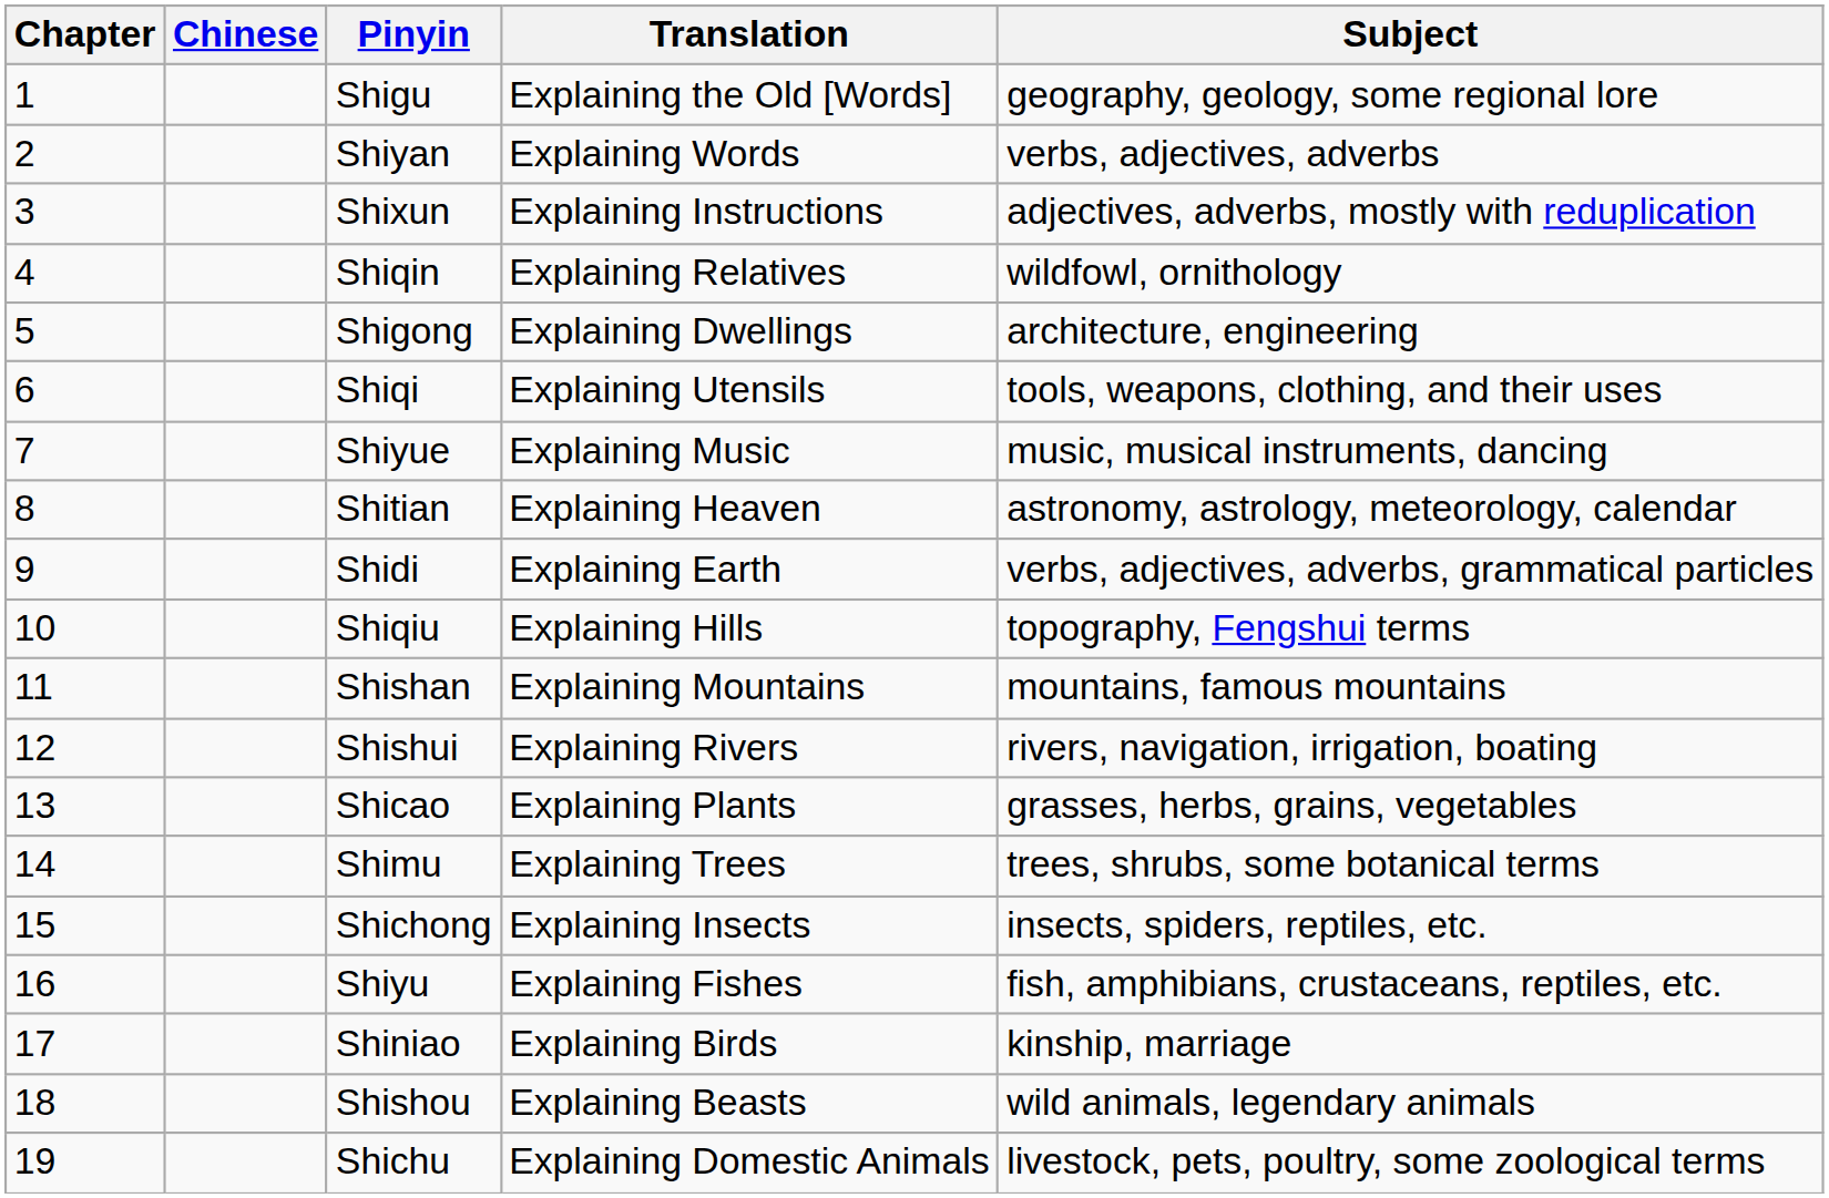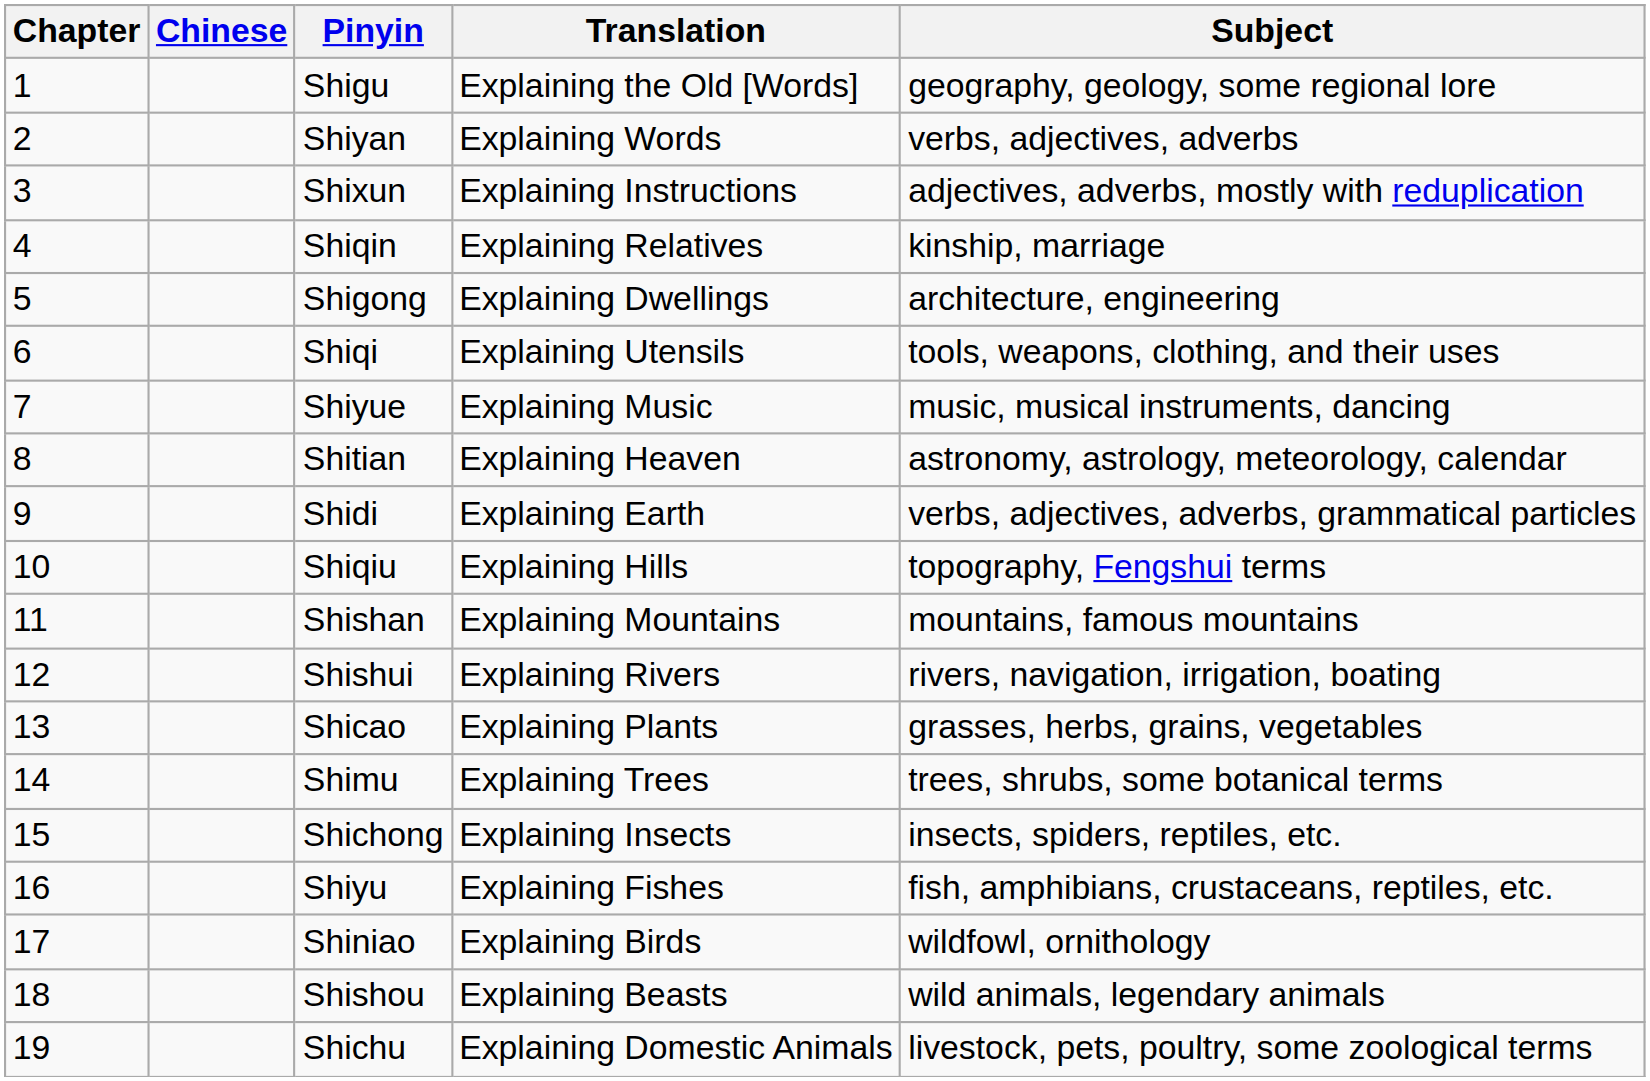Shiqin | Subject: wildfowl, ornithology -> kinship, marriage
Shiniao | Subject: kinship, marriage -> wildfowl, ornithology
